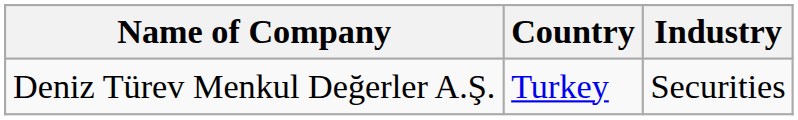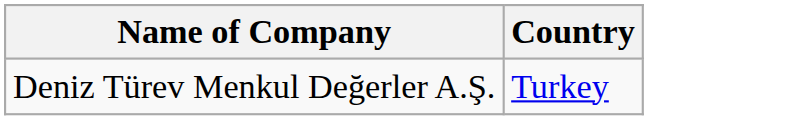- column: Industry | Securities
